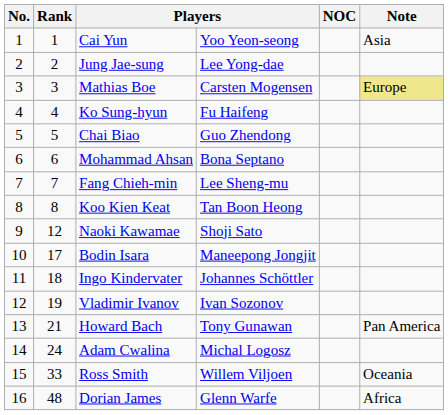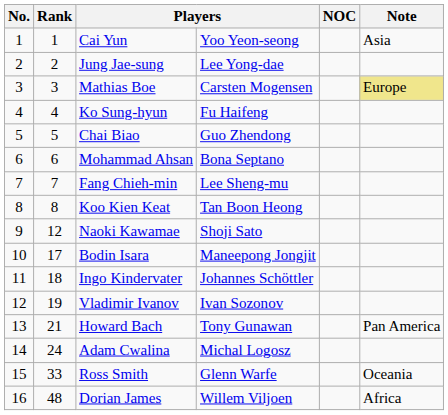Ross Smith | column 4: Willem Viljoen -> Glenn Warfe
Dorian James | column 4: Glenn Warfe -> Willem Viljoen
